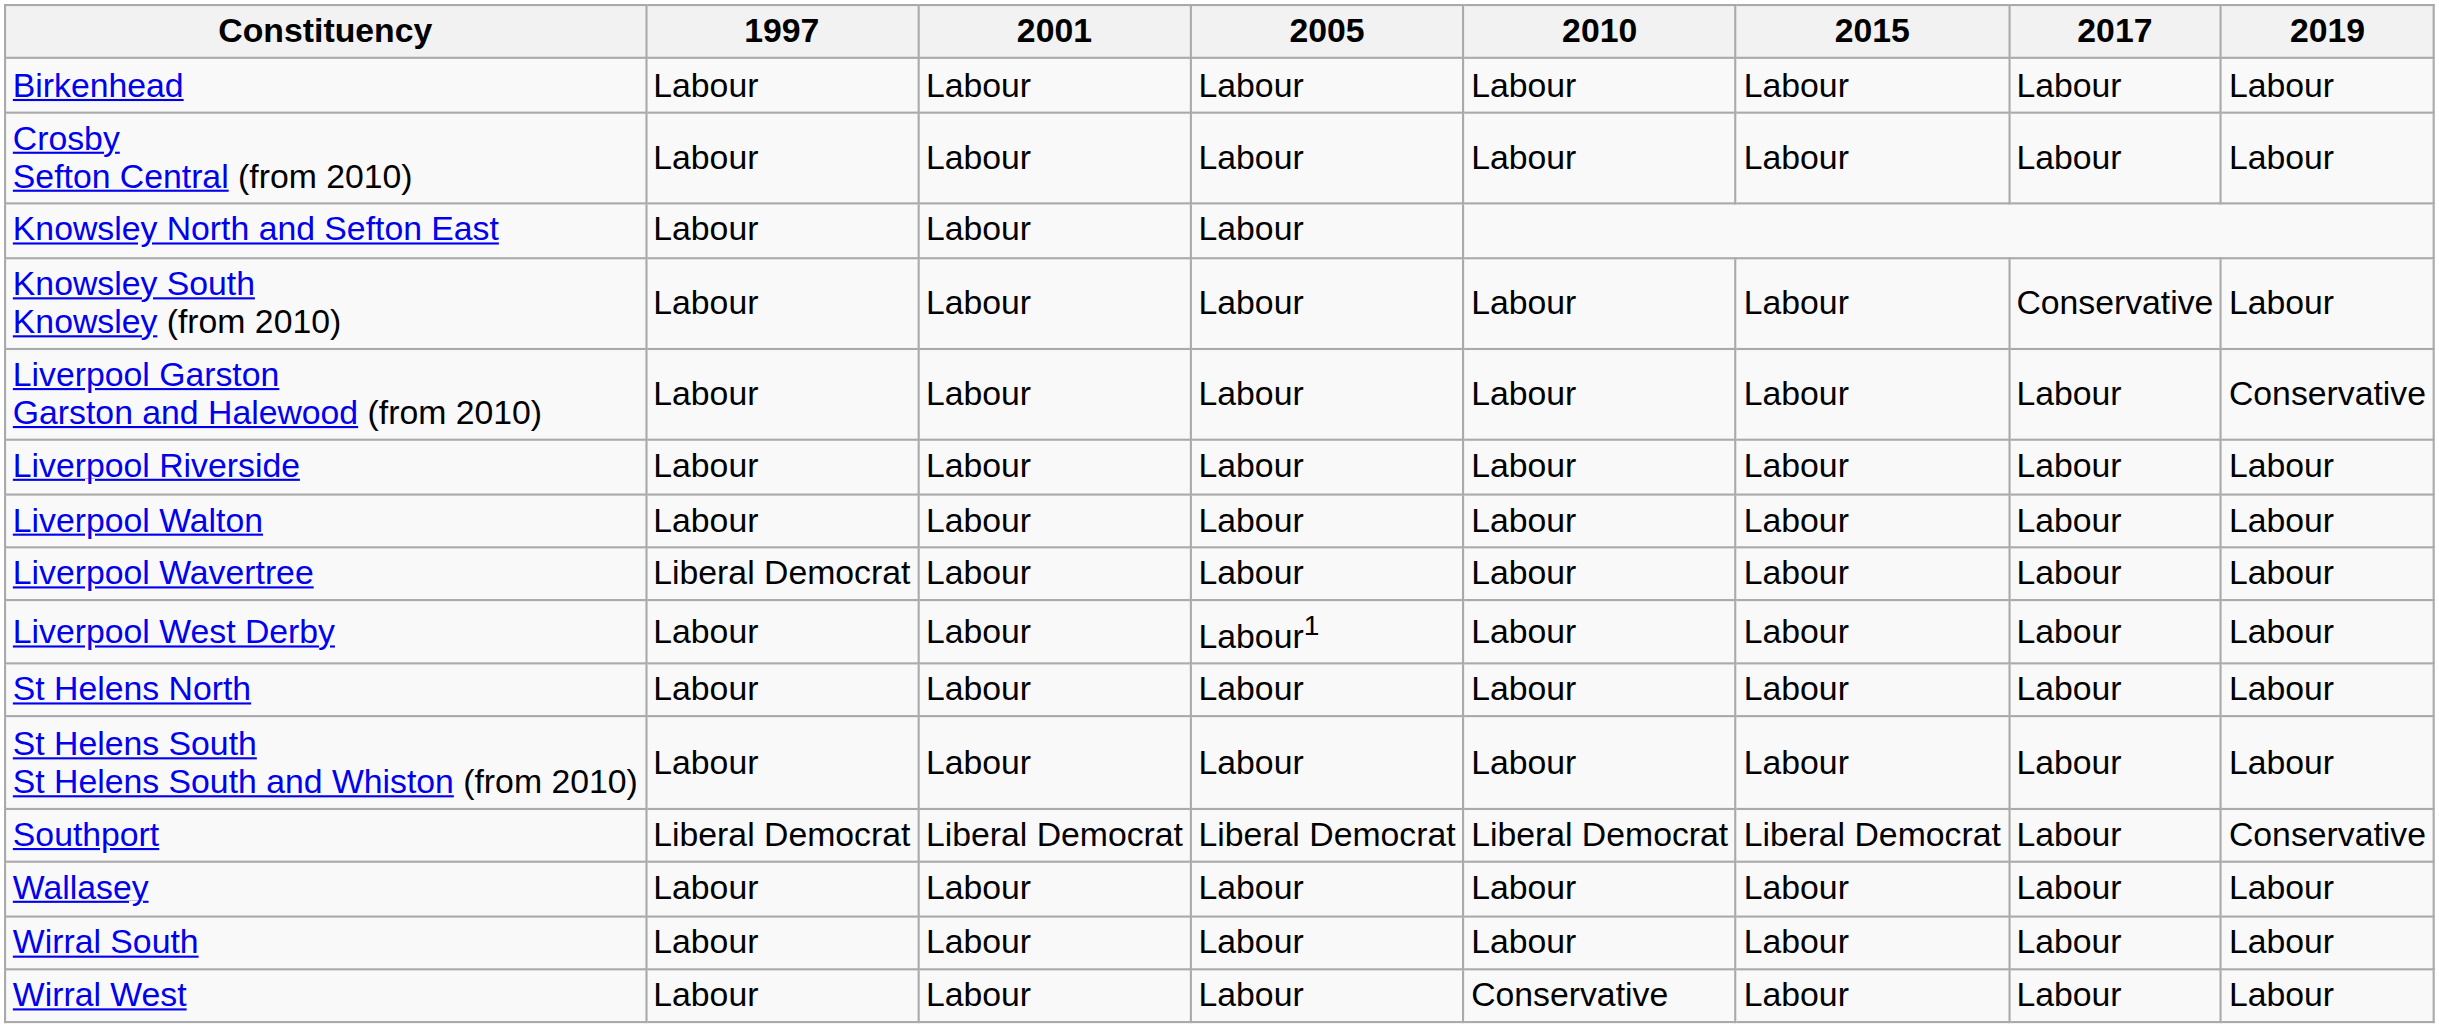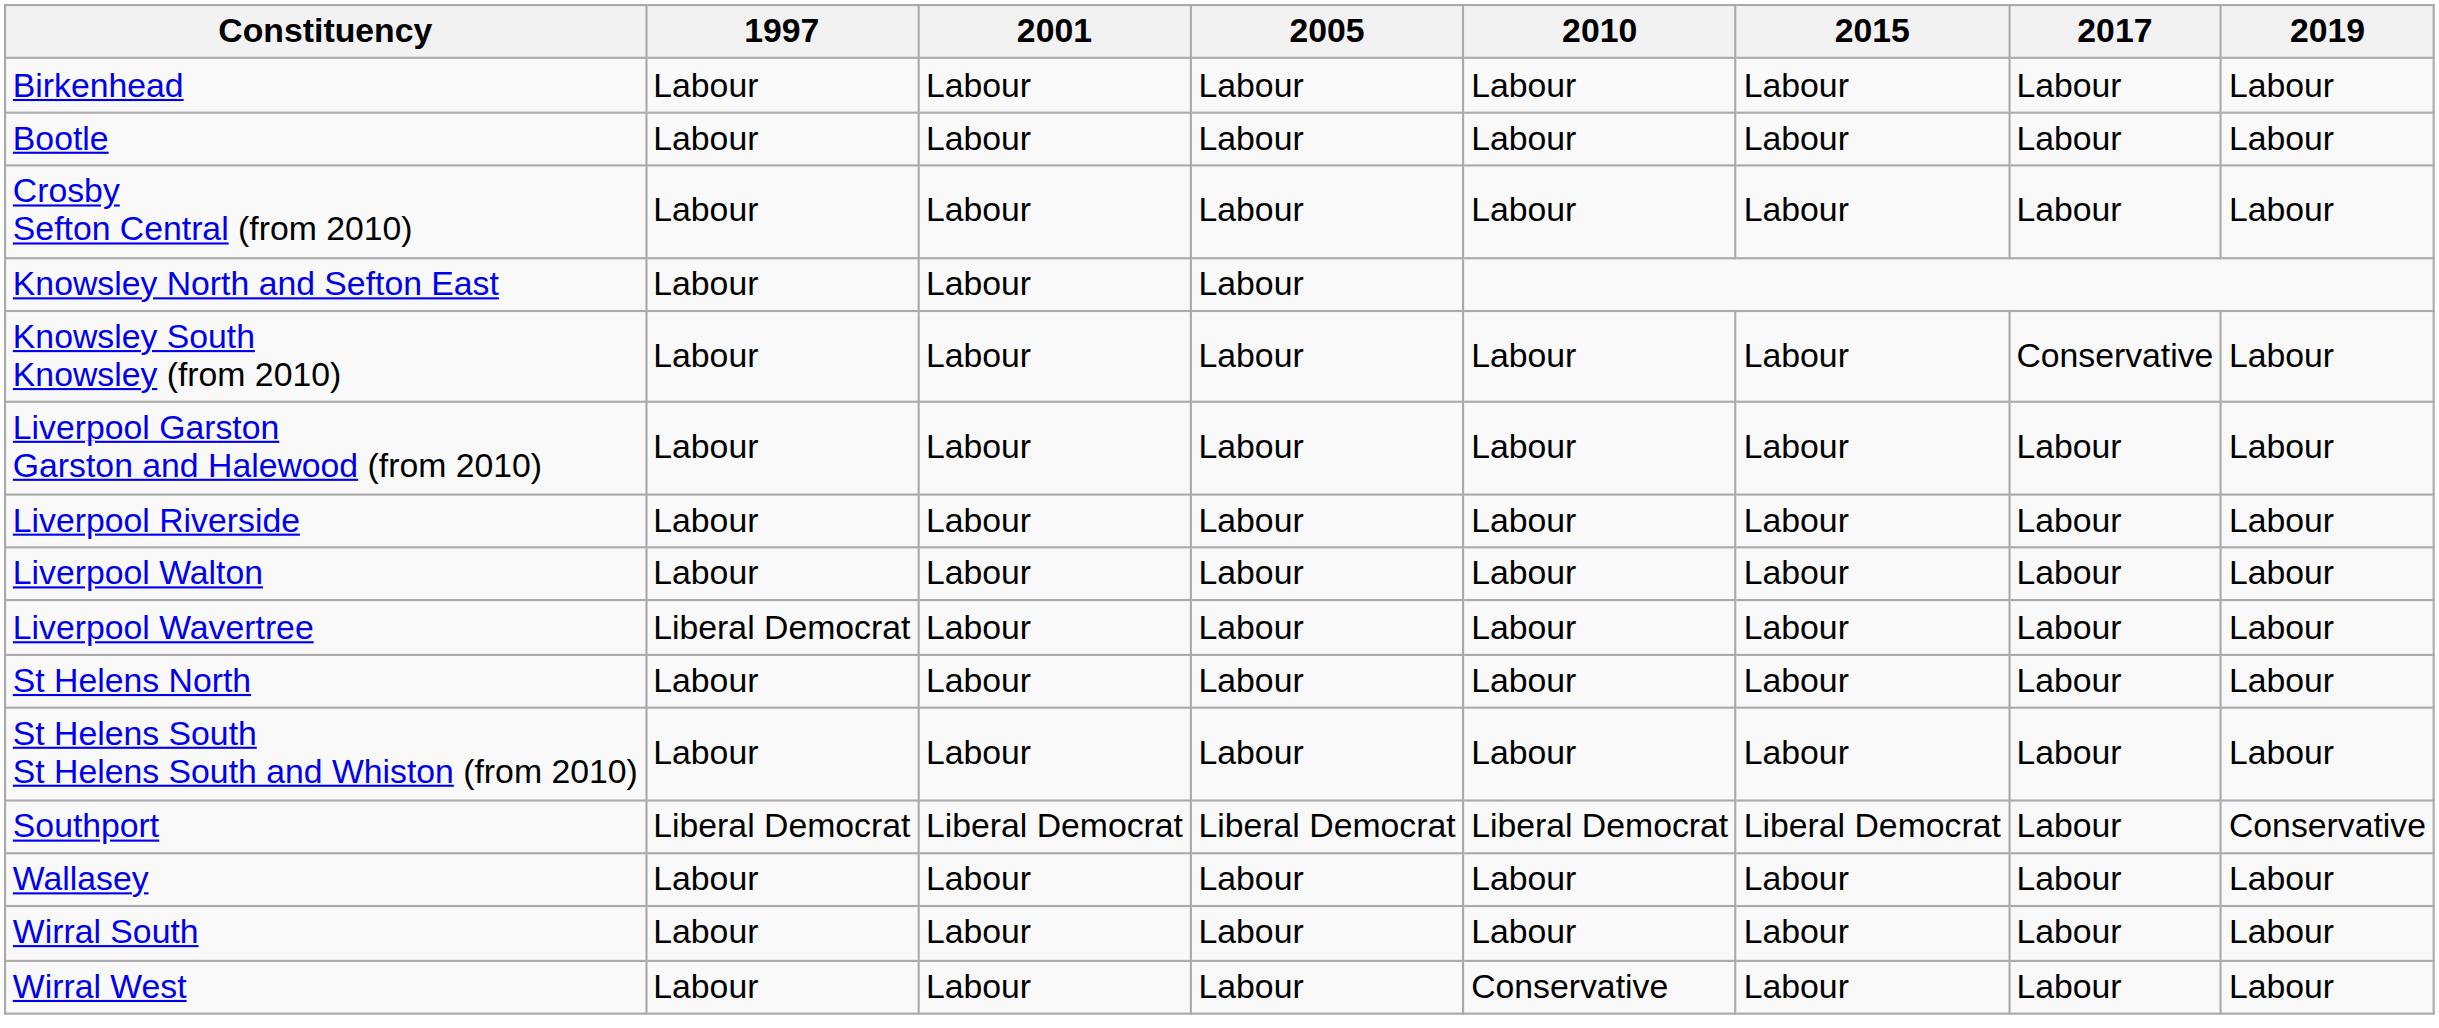+ row: Bootle | Labour | Labour | Labour | Labour | Labour | Labour | Labour
Liverpool Garston Garston and Halewood (from 2010) | 2019: Conservative -> Labour
- row: Liverpool West Derby | Labour | Labour | Labour1 | Labour | Labour | Labour | Labour
